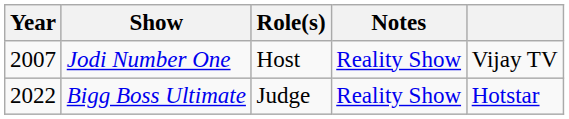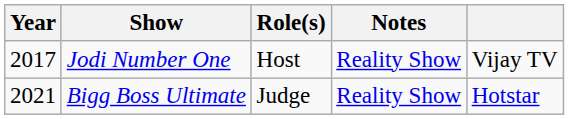Jodi Number One | Year: 2007 -> 2017
Bigg Boss Ultimate | Year: 2022 -> 2021
